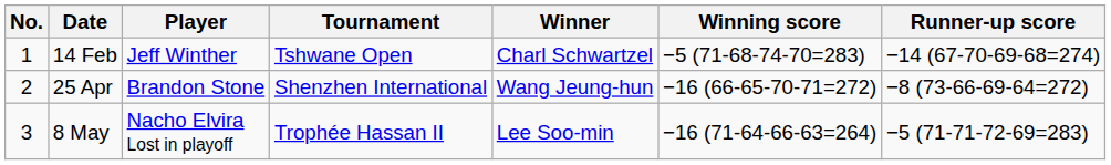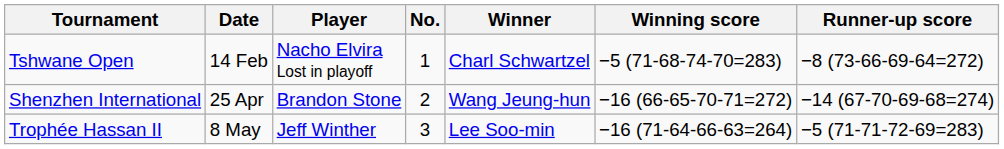columns swapped: No. <-> Tournament
14 Feb | Player: Jeff Winther -> Nacho Elvira Lost in playoff
14 Feb | Runner-up score: −14 (67-70-69-68=274) -> −8 (73-66-69-64=272)
25 Apr | Runner-up score: −8 (73-66-69-64=272) -> −14 (67-70-69-68=274)
8 May | Player: Nacho Elvira Lost in playoff -> Jeff Winther
